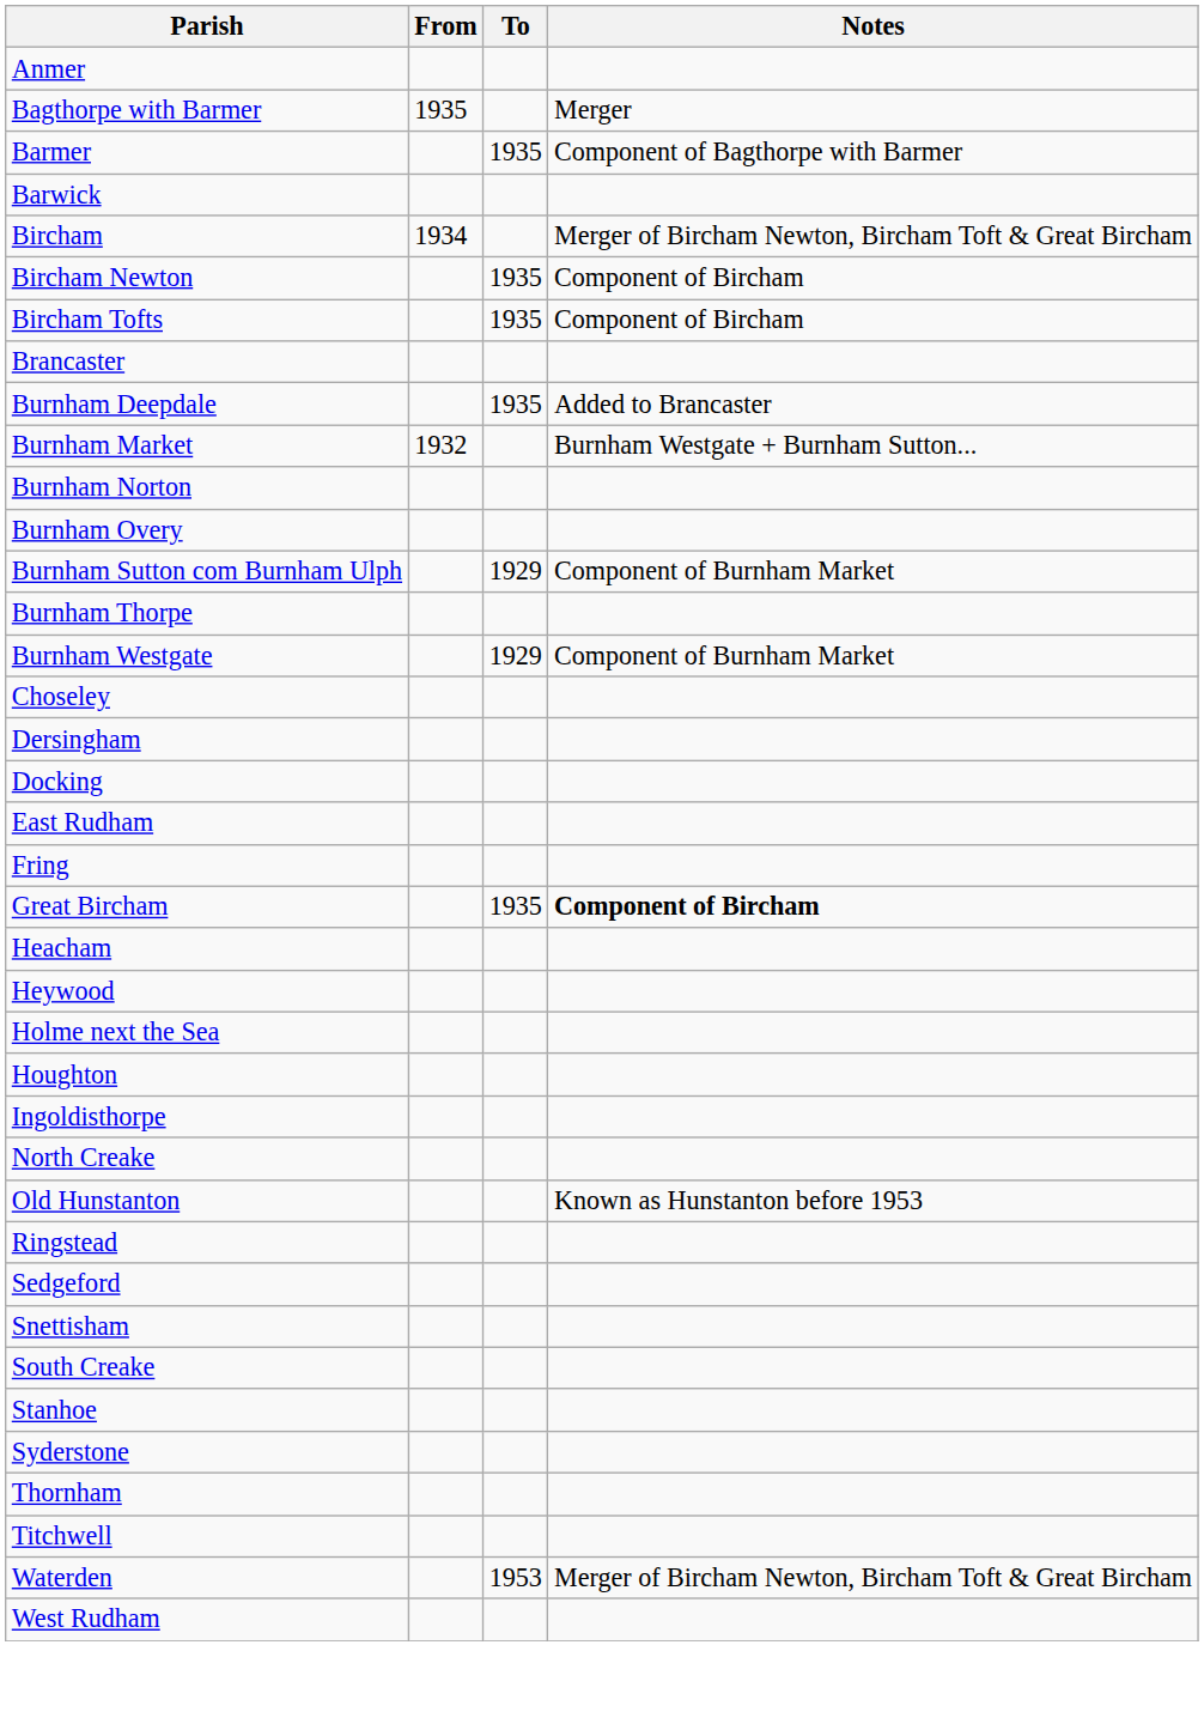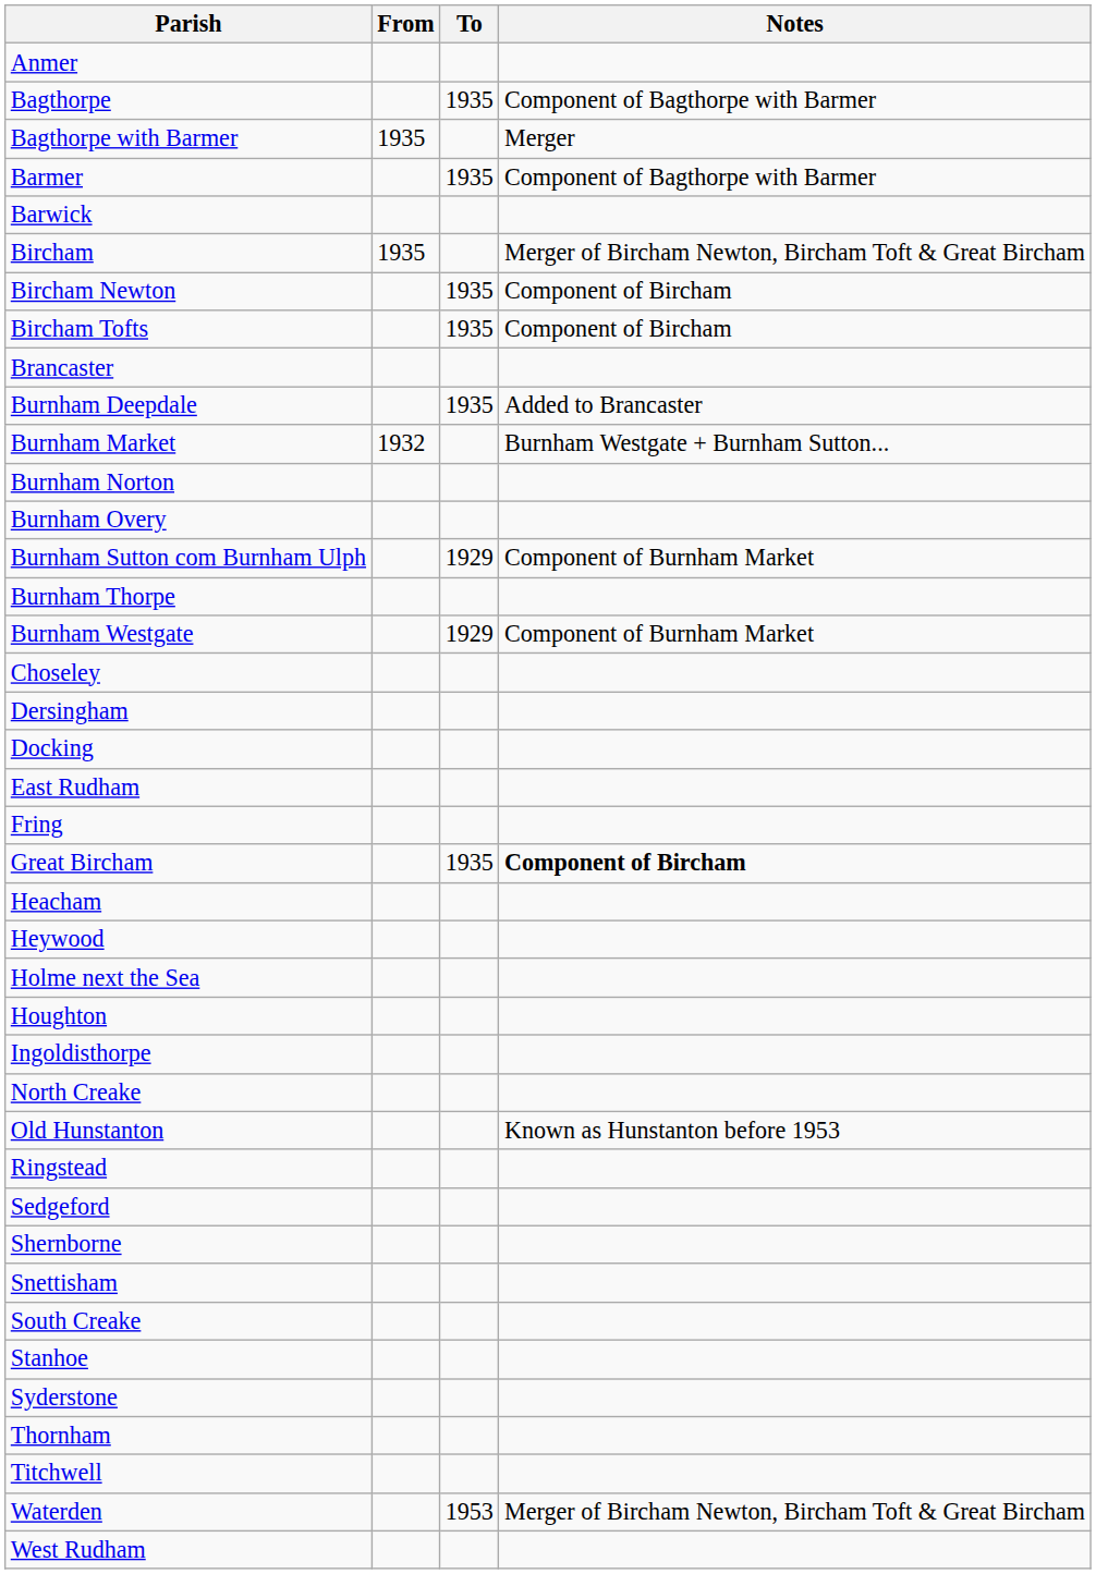+ row: Bagthorpe | 1935 | Component of Bagthorpe with Barmer
Bircham | From: 1934 -> 1935
+ row: Shernborne
